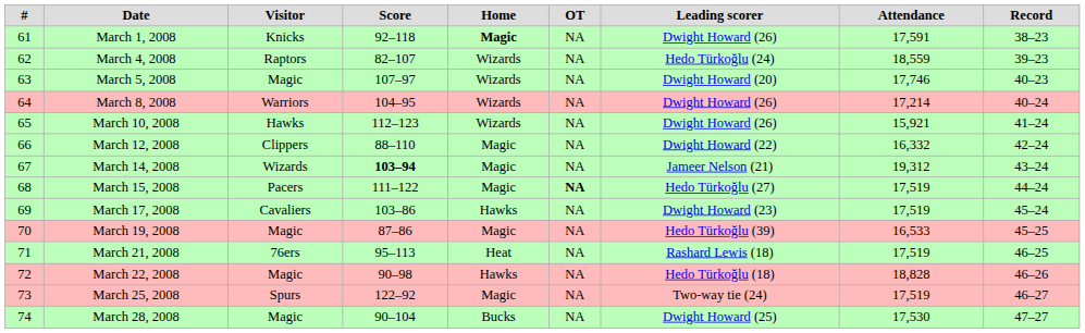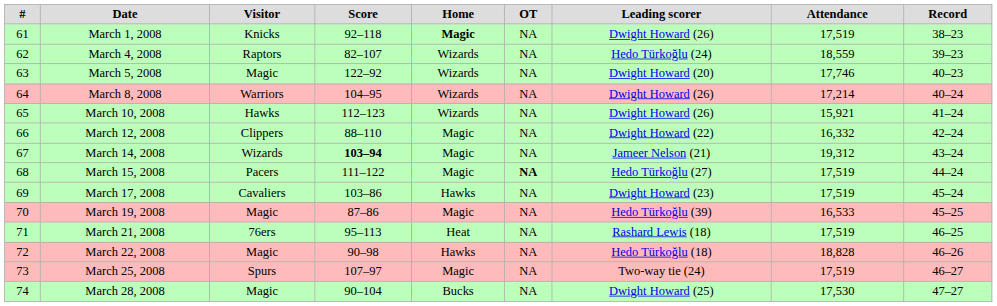March 1, 2008 | Attendance: 17,591 -> 17,519
March 5, 2008 | Score: 107–97 -> 122–92
March 25, 2008 | Score: 122–92 -> 107–97
